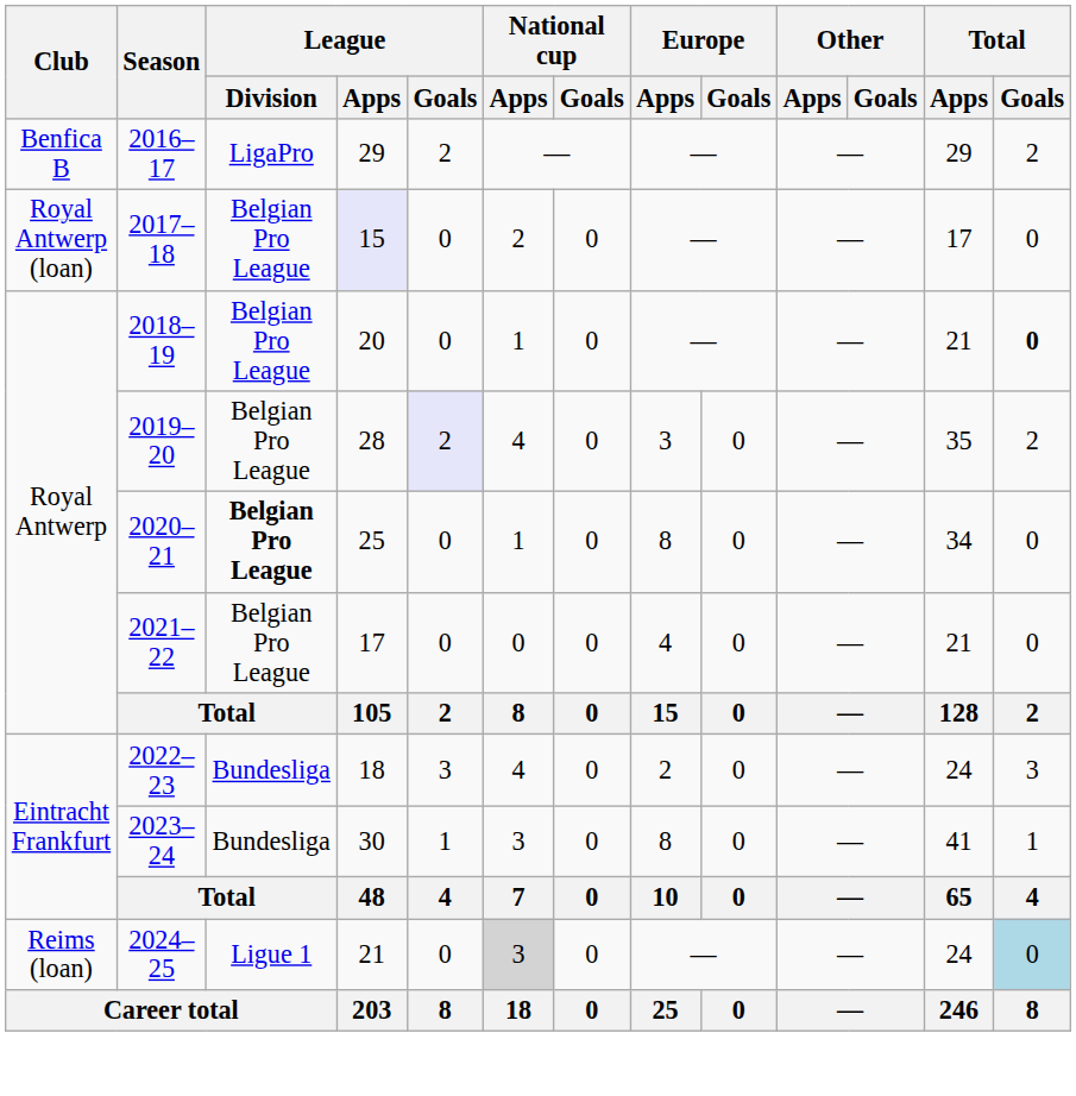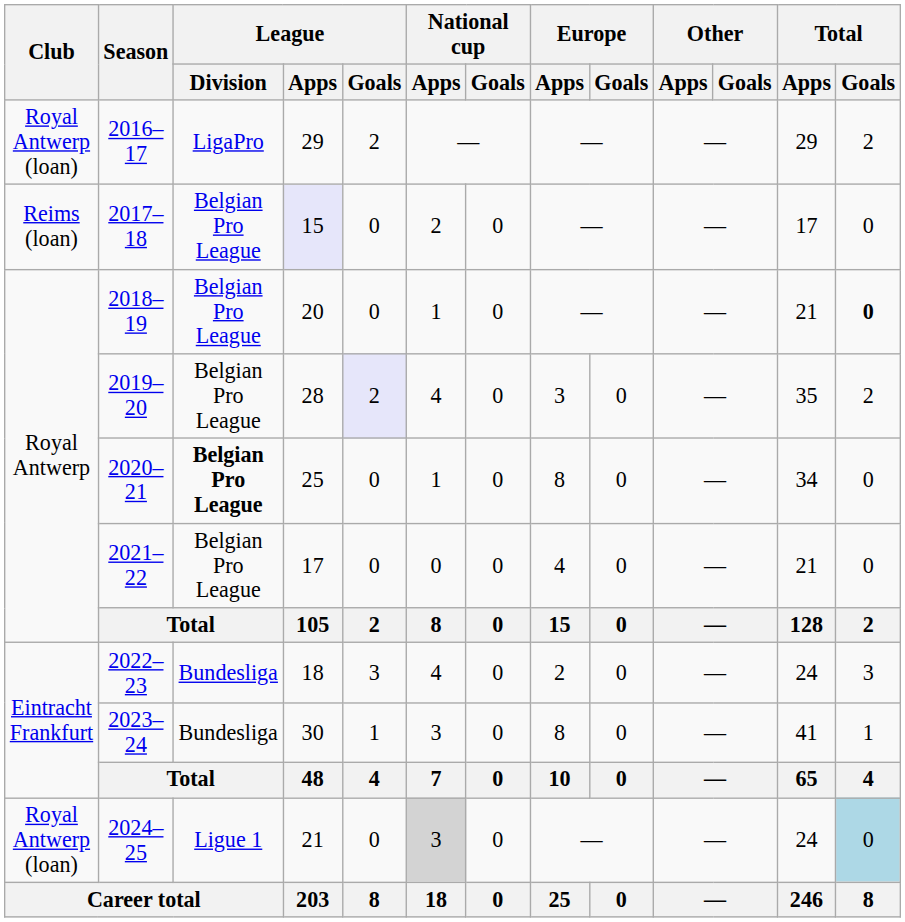2016–17 | Club: Benfica B -> Royal Antwerp (loan)
2017–18 | Club: Royal Antwerp (loan) -> Reims (loan)
2024–25 | Club: Reims (loan) -> Royal Antwerp (loan)
